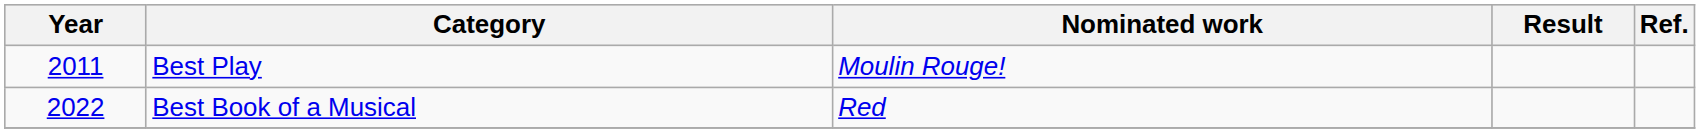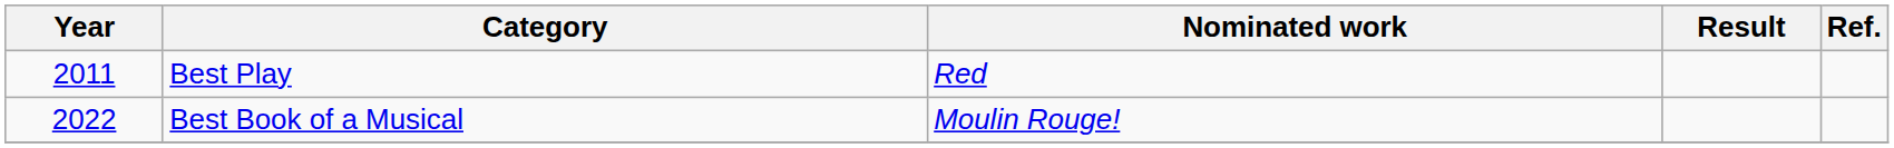Best Play | Nominated work: Moulin Rouge! -> Red
Best Book of a Musical | Nominated work: Red -> Moulin Rouge!
